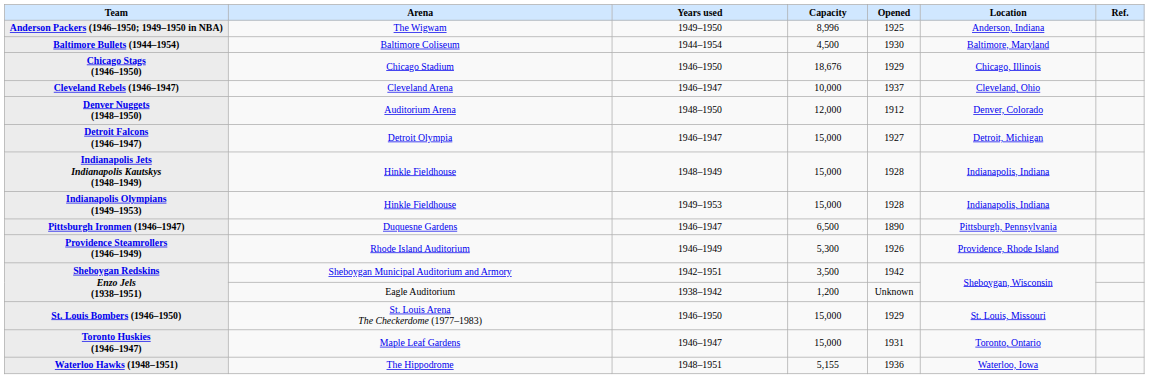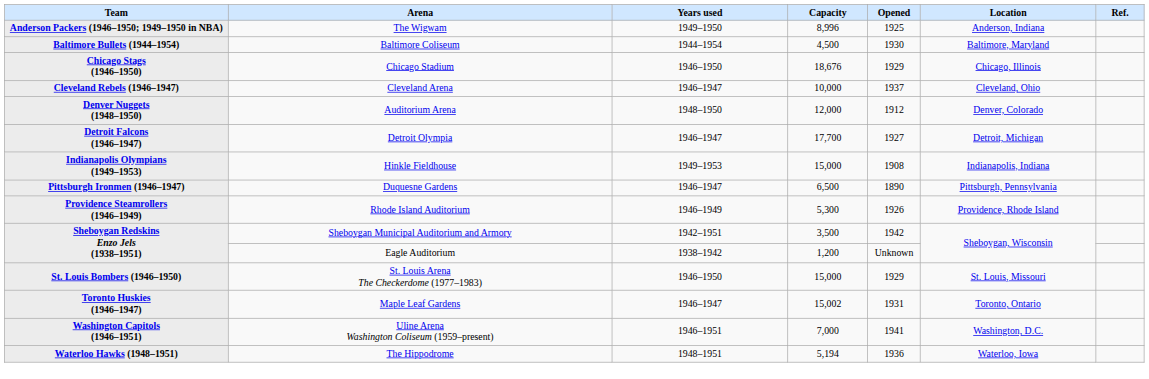Detroit Falcons (1946–1947) | Capacity: 15,000 -> 17,700
- row: Indianapolis Jets Indianapolis Kautskys (1948–1949) | Hinkle Fieldhouse | 1948–1949 | 15,000 | 1928 | Indianapolis, Indiana
Indianapolis Olympians (1949–1953) | Opened: 1928 -> 1908
Toronto Huskies (1946–1947) | Capacity: 15,000 -> 15,002
+ row: Washington Capitols (1946–1951) | Uline Arena Washington Coliseum (1959–present) | 1946–1951 | 7,000 | 1941 | Washington, D.C.
Waterloo Hawks (1948–1951) | Capacity: 5,155 -> 5,194
